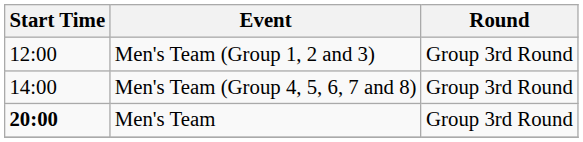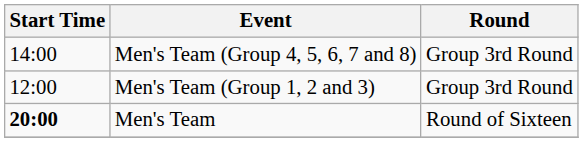rows swapped: Men's Team (Group 1, 2 and 3) <-> Men's Team (Group 4, 5, 6, 7 and 8)
Men's Team | Round: Group 3rd Round -> Round of Sixteen
